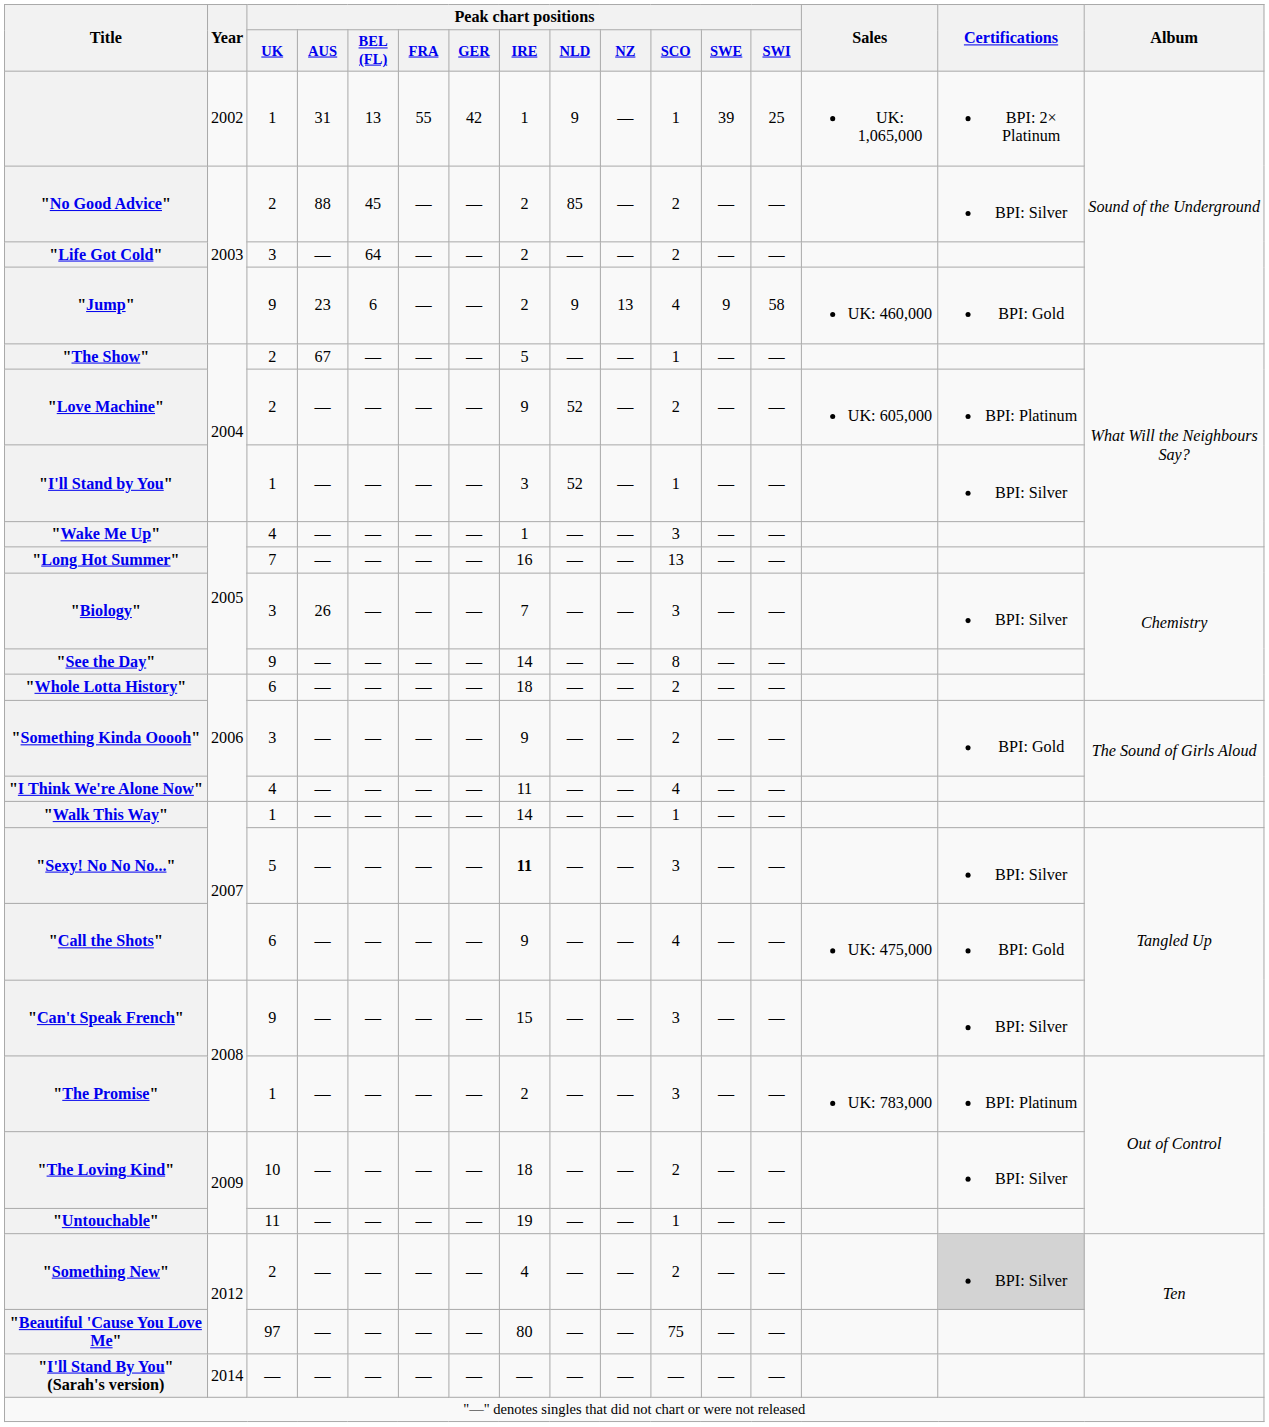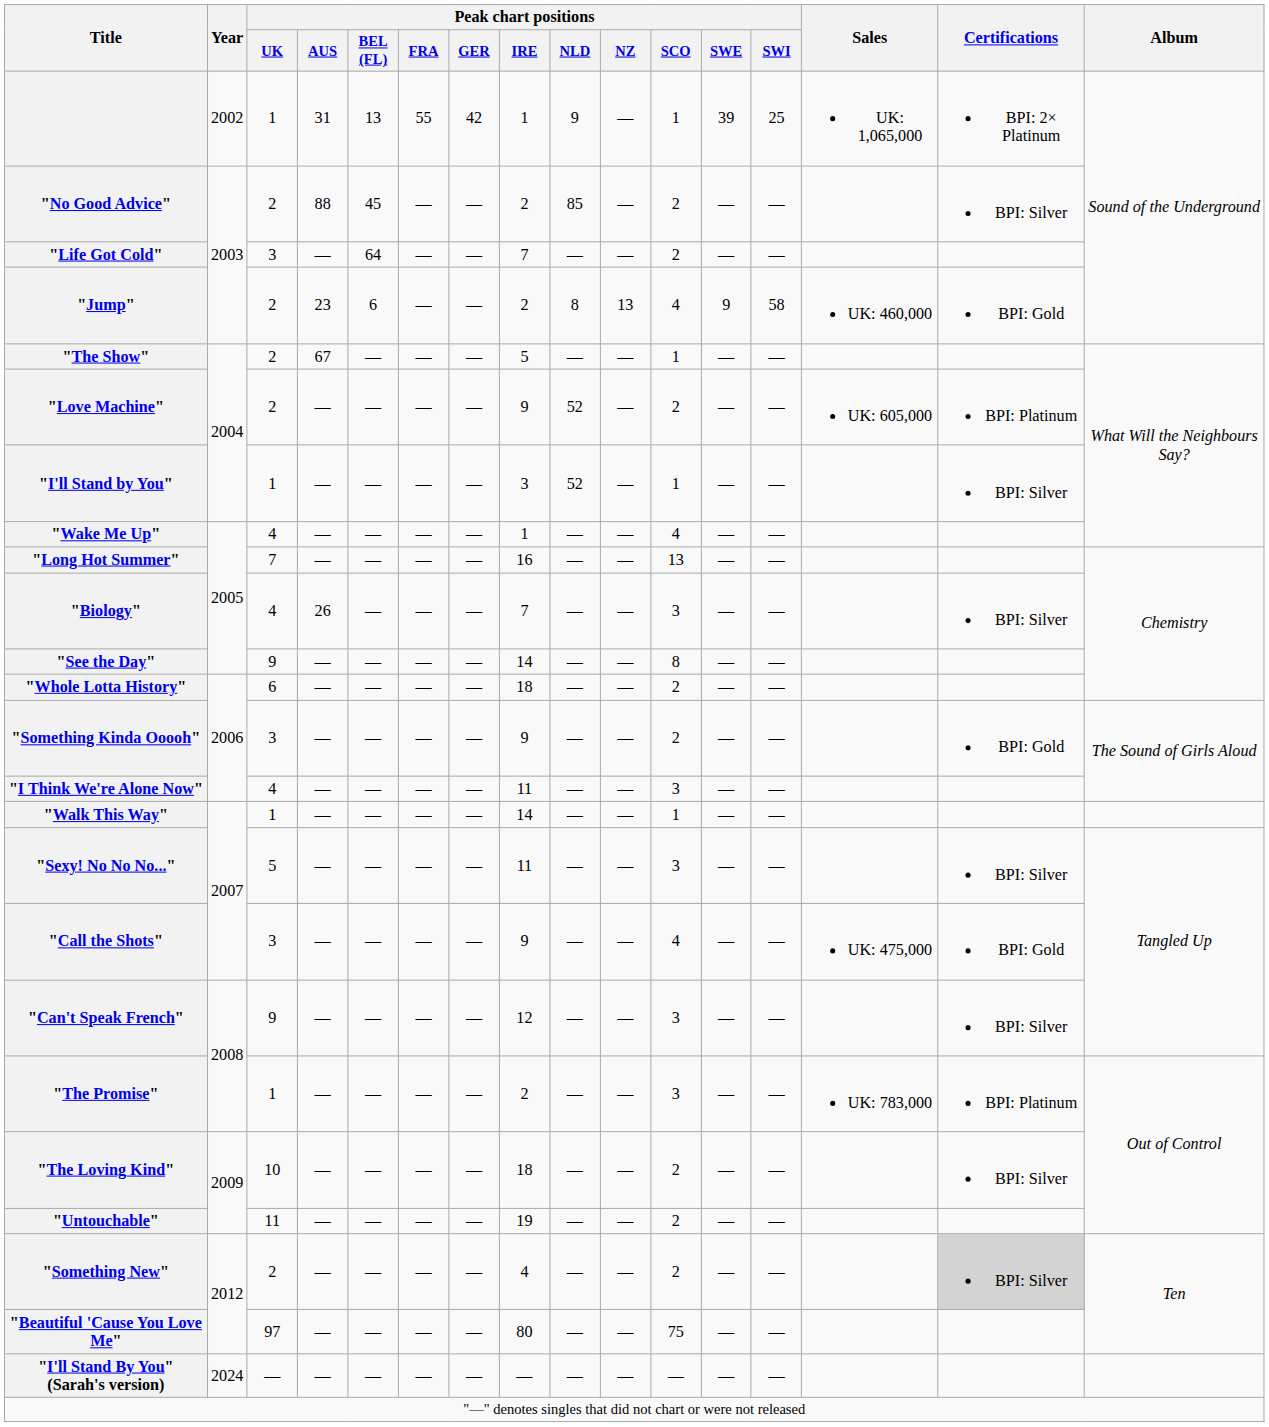"Life Got Cold" | Peak chart positions / IRE: 2 -> 7
"Jump" | Peak chart positions / UK: 9 -> 2
"Jump" | Peak chart positions / NLD: 9 -> 8
"Wake Me Up" | Peak chart positions / SCO: 3 -> 4
"Biology" | Peak chart positions / UK: 3 -> 4
"I Think We're Alone Now" | Peak chart positions / SCO: 4 -> 3
"Sexy! No No No..." | Peak chart positions / IRE: bold -> normal
"Call the Shots" | Peak chart positions / UK: 6 -> 3
"Can't Speak French" | Peak chart positions / IRE: 15 -> 12
"Untouchable" | Peak chart positions / SCO: 1 -> 2
"I'll Stand By You" (Sarah's version) | Year: 2014 -> 2024
